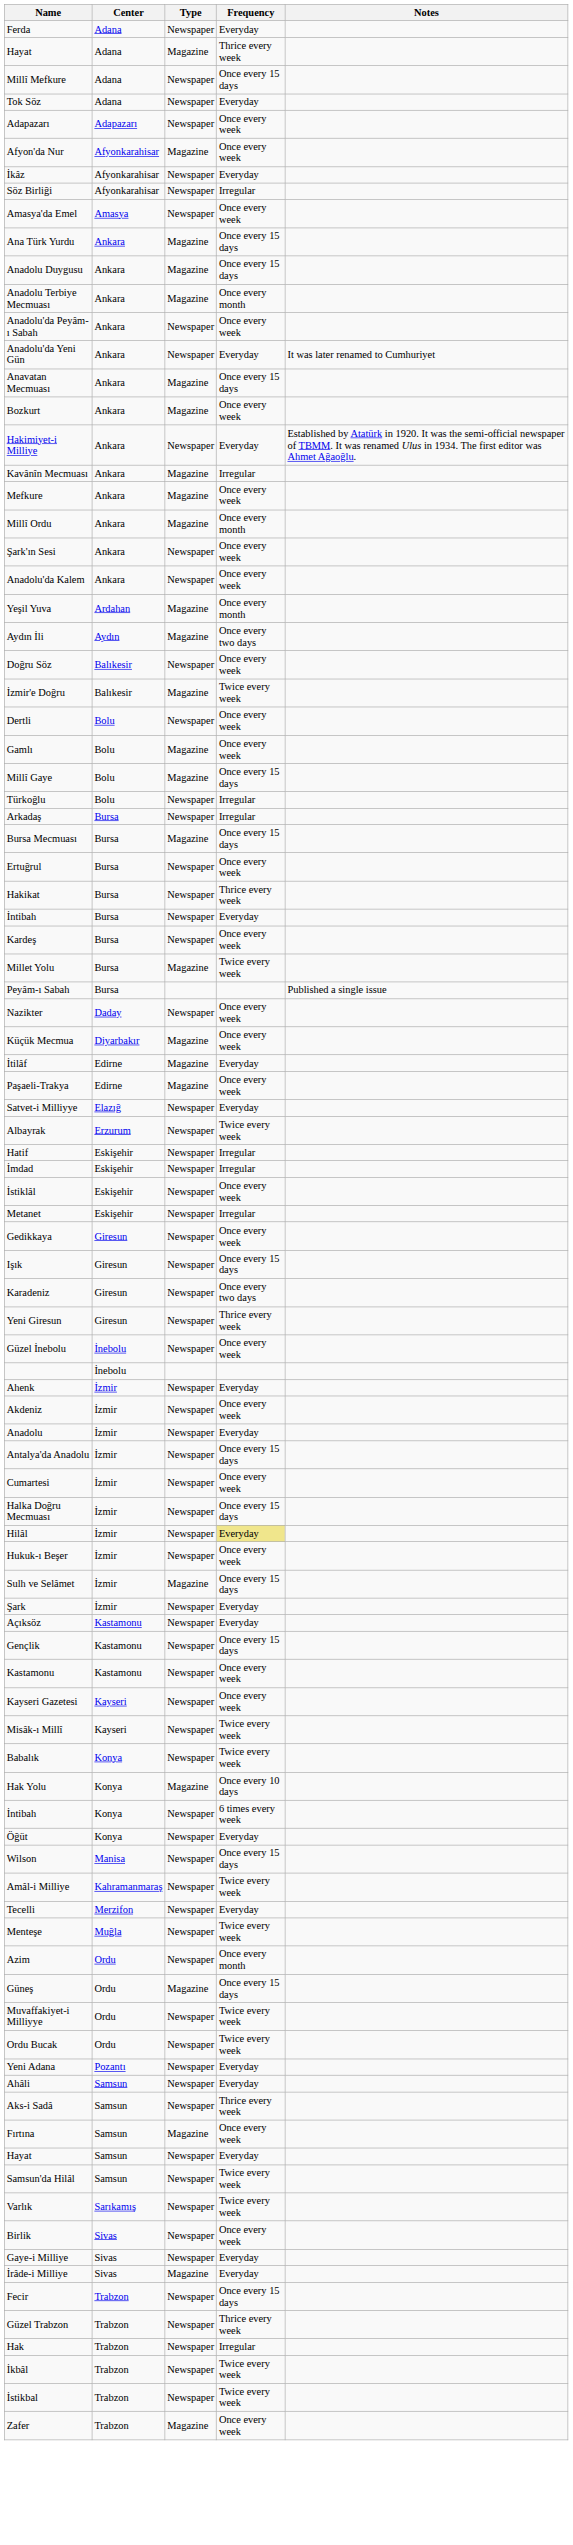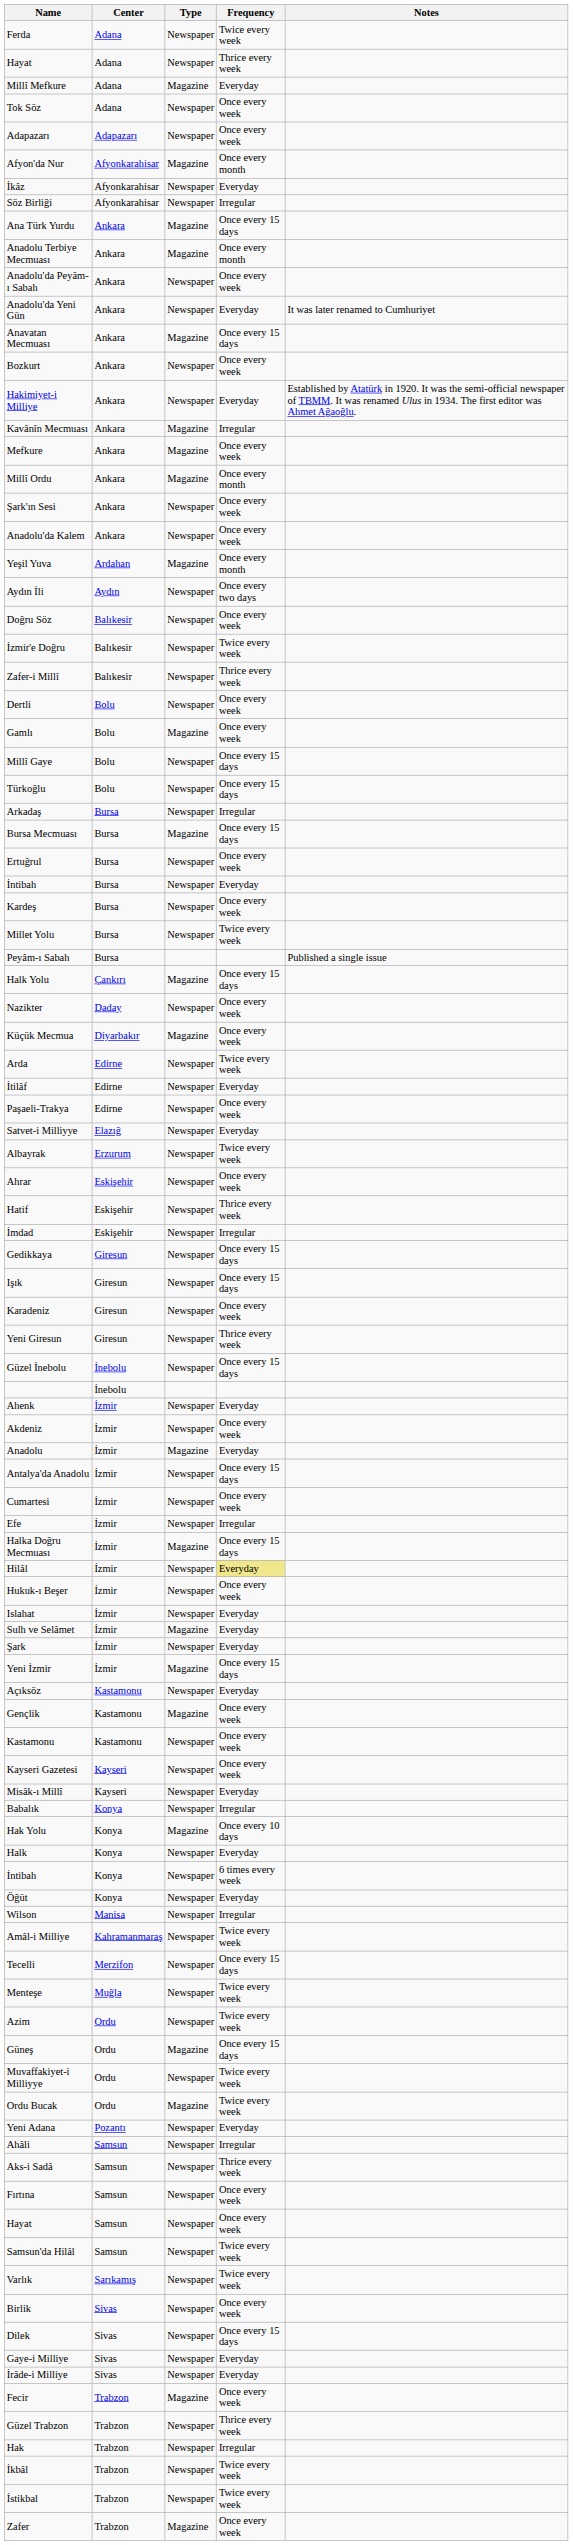Ferda | Frequency: Everyday -> Twice every week
Hayat / Adana | Type: Magazine -> Newspaper
Millî Mefkure | Type: Newspaper -> Magazine
Millî Mefkure | Frequency: Once every 15 days -> Everyday
Tok Söz | Frequency: Everyday -> Once every week
Afyon'da Nur | Frequency: Once every week -> Once every month
- row: Amasya'da Emel | Amasya | Newspaper | Once every week
- row: Anadolu Duygusu | Ankara | Magazine | Once every 15 days
Bozkurt | Type: Magazine -> Newspaper
Aydın İli | Type: Magazine -> Newspaper
İzmir'e Doğru | Type: Magazine -> Newspaper
+ row: Zafer-i Millî | Balıkesir | Newspaper | Thrice every week
Millî Gaye | Type: Magazine -> Newspaper
Türkoğlu | Frequency: Irregular -> Once every 15 days
- row: Hakikat | Bursa | Newspaper | Thrice every week
Millet Yolu | Type: Magazine -> Newspaper
+ row: Halk Yolu | Çankırı | Magazine | Once every 15 days
+ row: Arda | Edirne | Newspaper | Twice every week
İtilâf | Type: Magazine -> Newspaper
Paşaeli-Trakya | Type: Magazine -> Newspaper
+ row: Ahrar | Eskişehir | Newspaper | Once every week
Hatif | Frequency: Irregular -> Thrice every week
- row: İstiklâl | Eskişehir | Newspaper | Once every week
- row: Metanet | Eskişehir | Newspaper | Irregular
Gedikkaya | Frequency: Once every week -> Once every 15 days
Karadeniz | Frequency: Once every two days -> Once every week
Güzel İnebolu | Frequency: Once every week -> Once every 15 days
Anadolu | Type: Newspaper -> Magazine
+ row: Efe | İzmir | Newspaper | Irregular
Halka Doğru Mecmuası | Type: Newspaper -> Magazine
+ row: Islahat | İzmir | Newspaper | Everyday
Sulh ve Selâmet | Frequency: Once every 15 days -> Everyday
+ row: Yeni İzmir | İzmir | Magazine | Once every 15 days
Gençlik | Type: Newspaper -> Magazine
Gençlik | Frequency: Once every 15 days -> Once every week
Misâk-ı Millî | Frequency: Twice every week -> Everyday
Babalık | Frequency: Twice every week -> Irregular
+ row: Halk | Konya | Newspaper | Everyday
Wilson | Frequency: Once every 15 days -> Irregular
Tecelli | Frequency: Everyday -> Once every 15 days
Azim | Frequency: Once every month -> Twice every week
Ordu Bucak | Type: Newspaper -> Magazine
Ahâli | Frequency: Everyday -> Irregular
Fırtına | Type: Magazine -> Newspaper
Hayat / Samsun | Frequency: Everyday -> Once every week
+ row: Dilek | Sivas | Newspaper | Once every 15 days
İrâde-i Milliye | Type: Magazine -> Newspaper
Fecir | Type: Newspaper -> Magazine
Fecir | Frequency: Once every 15 days -> Once every week
